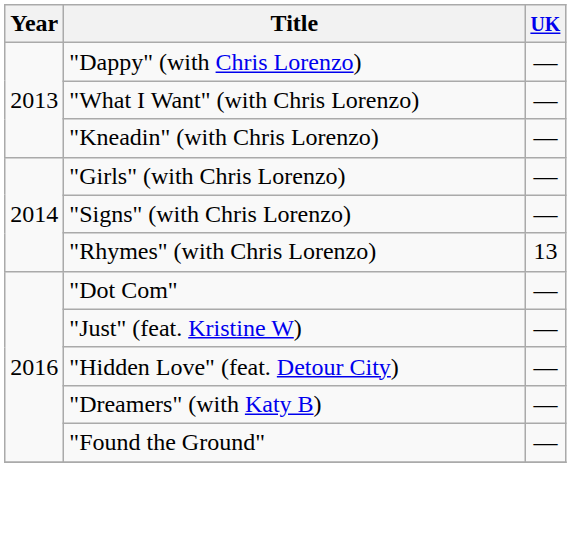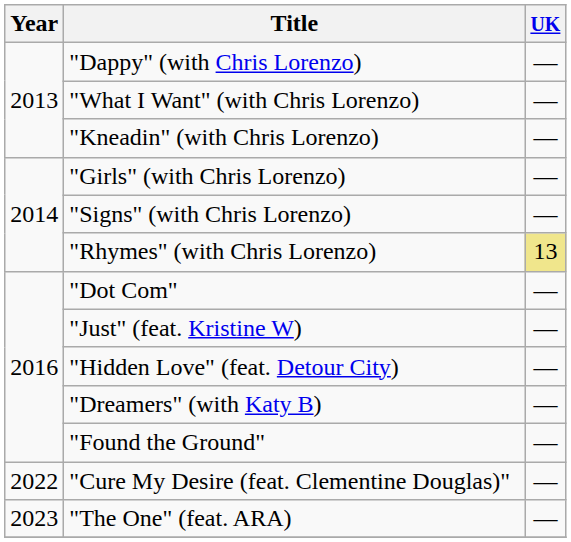"Rhymes" (with Chris Lorenzo) | UK: no background -> khaki background
+ row: 2022 | "Cure My Desire (feat. Clementine Douglas)" | —
+ row: 2023 | "The One" (feat. ARA) | —
